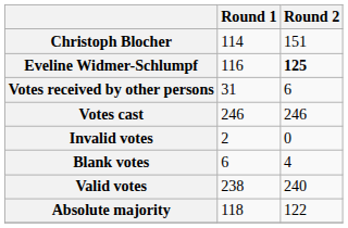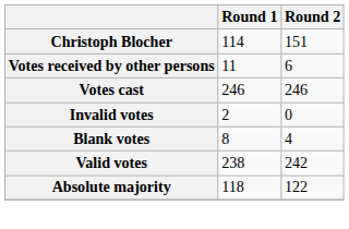- row: Eveline Widmer-Schlumpf | 116 | 125
Votes received by other persons | Round 1: 31 -> 11
Blank votes | Round 1: 6 -> 8
Valid votes | Round 2: 240 -> 242
